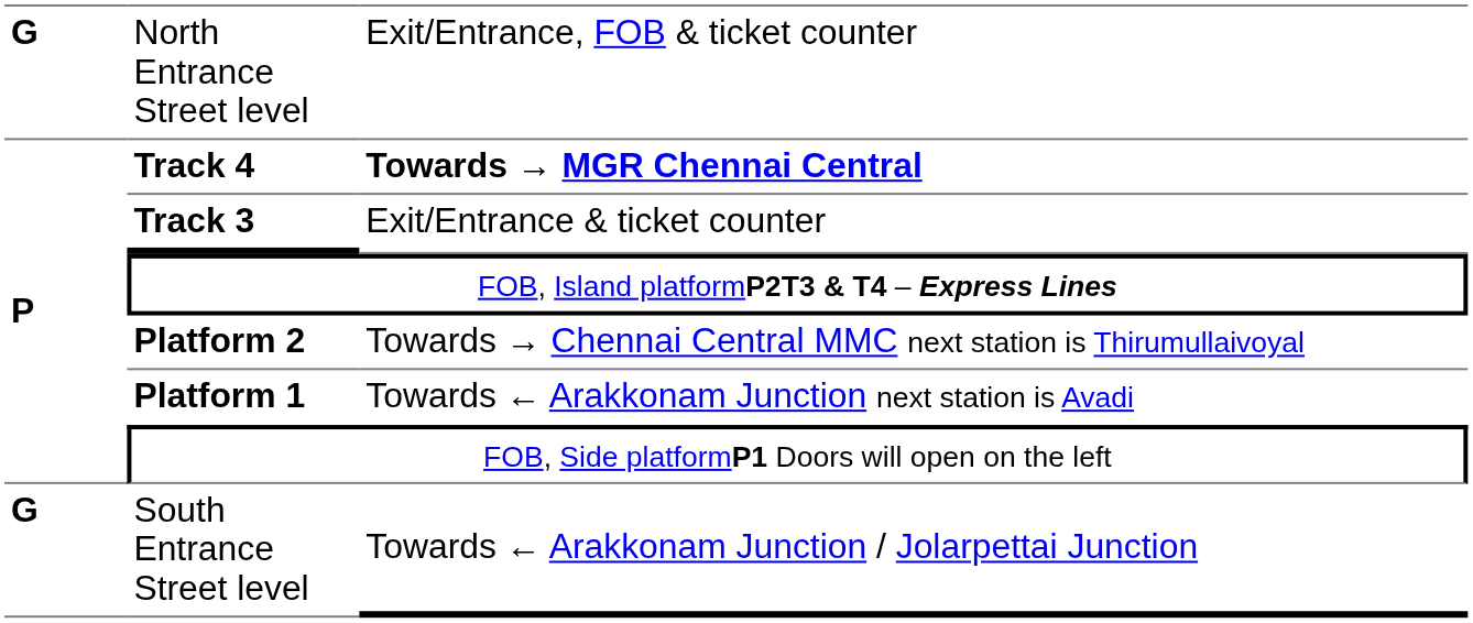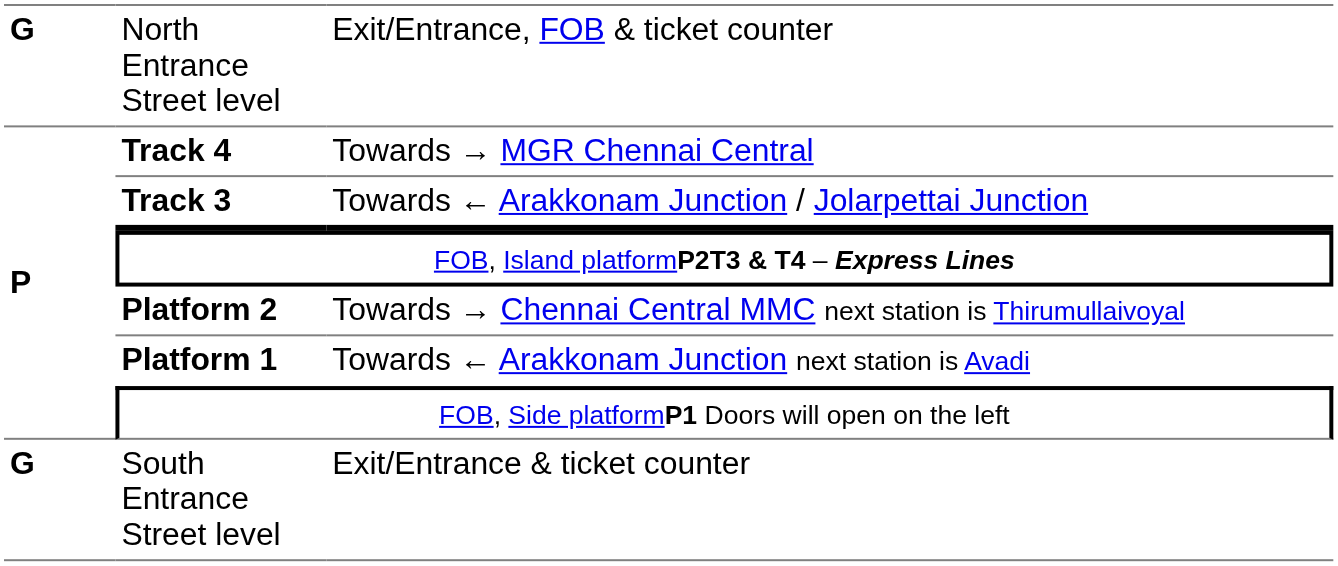Track 4 | column 3: bold -> normal
Track 3 | column 3: Exit/Entrance & ticket counter -> Towards ← Arakkonam Junction / Jolarpettai Junction
South Entrance Street level | column 3: Towards ← Arakkonam Junction / Jolarpettai Junction -> Exit/Entrance & ticket counter
